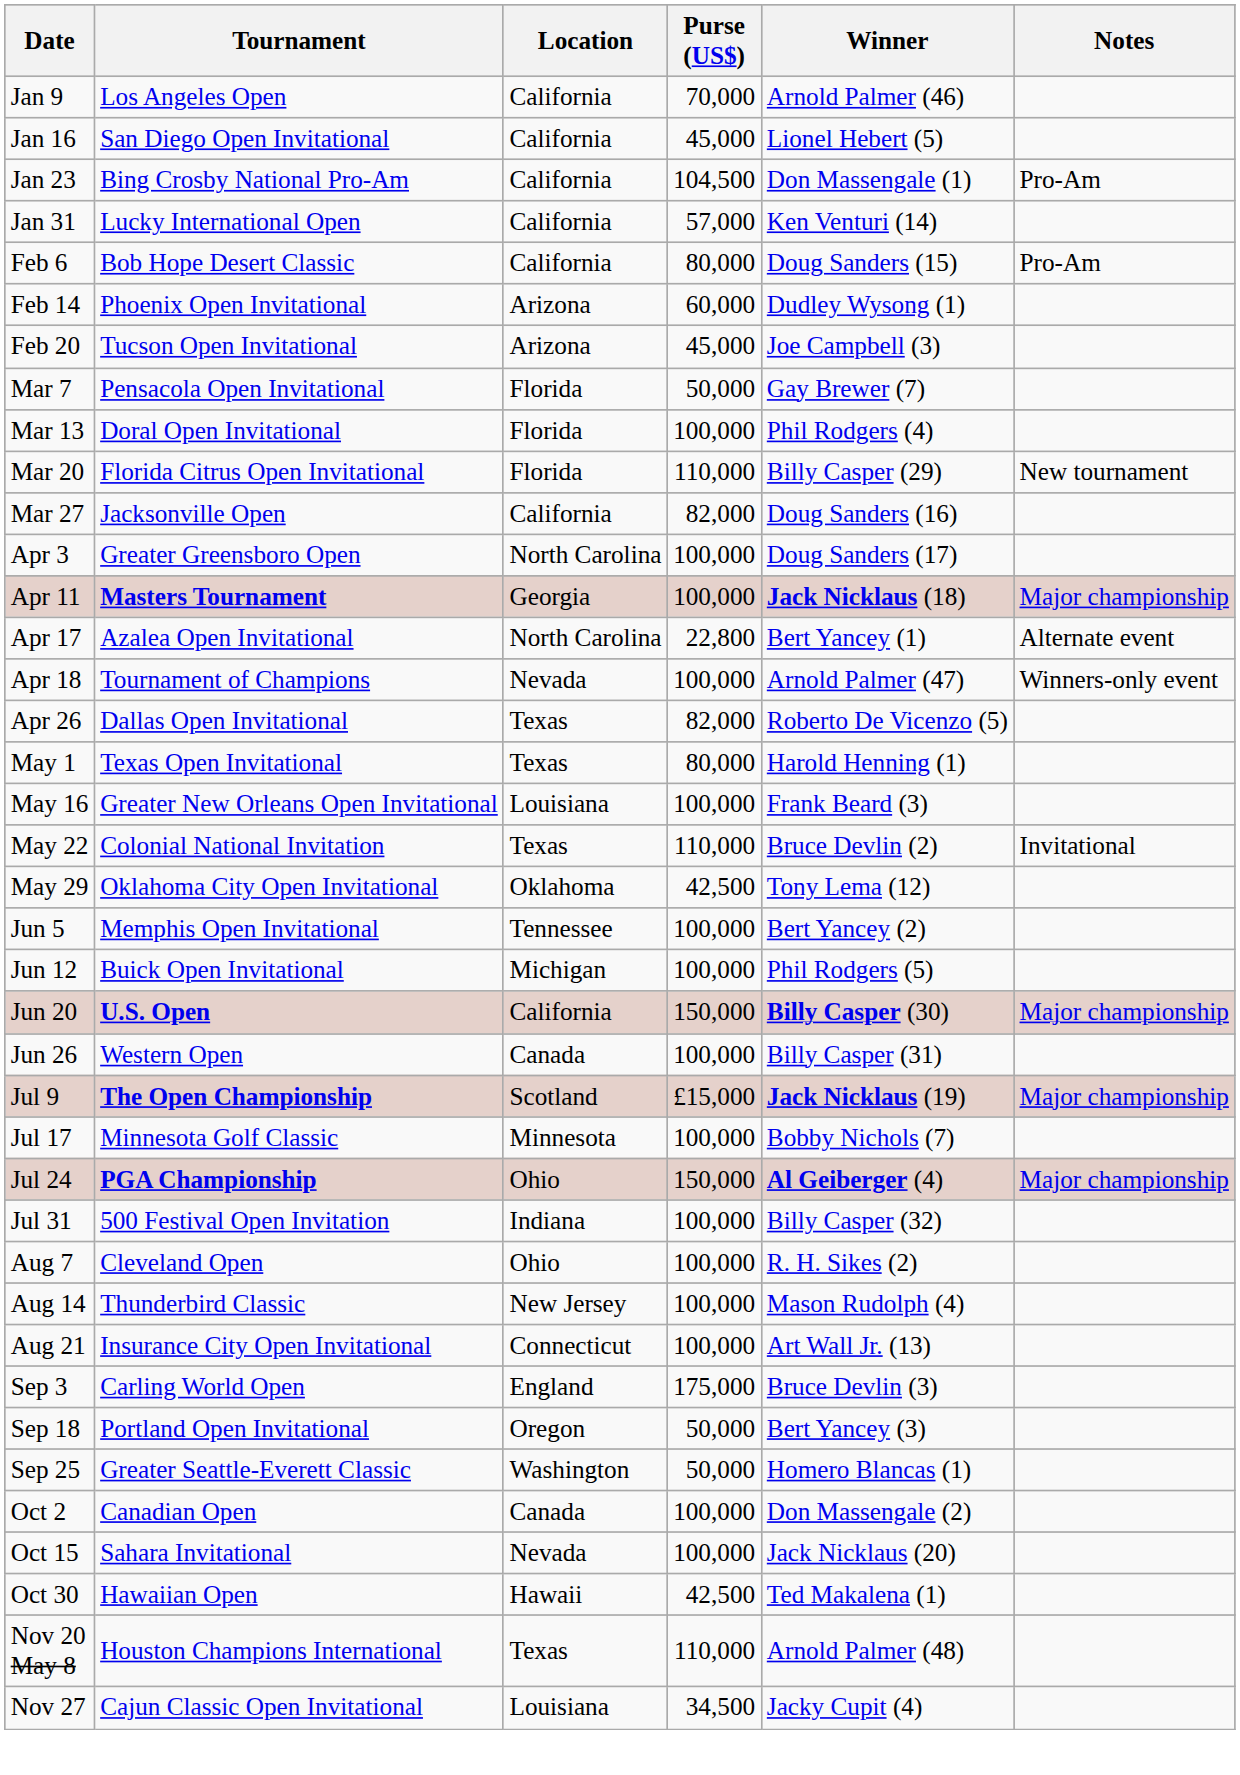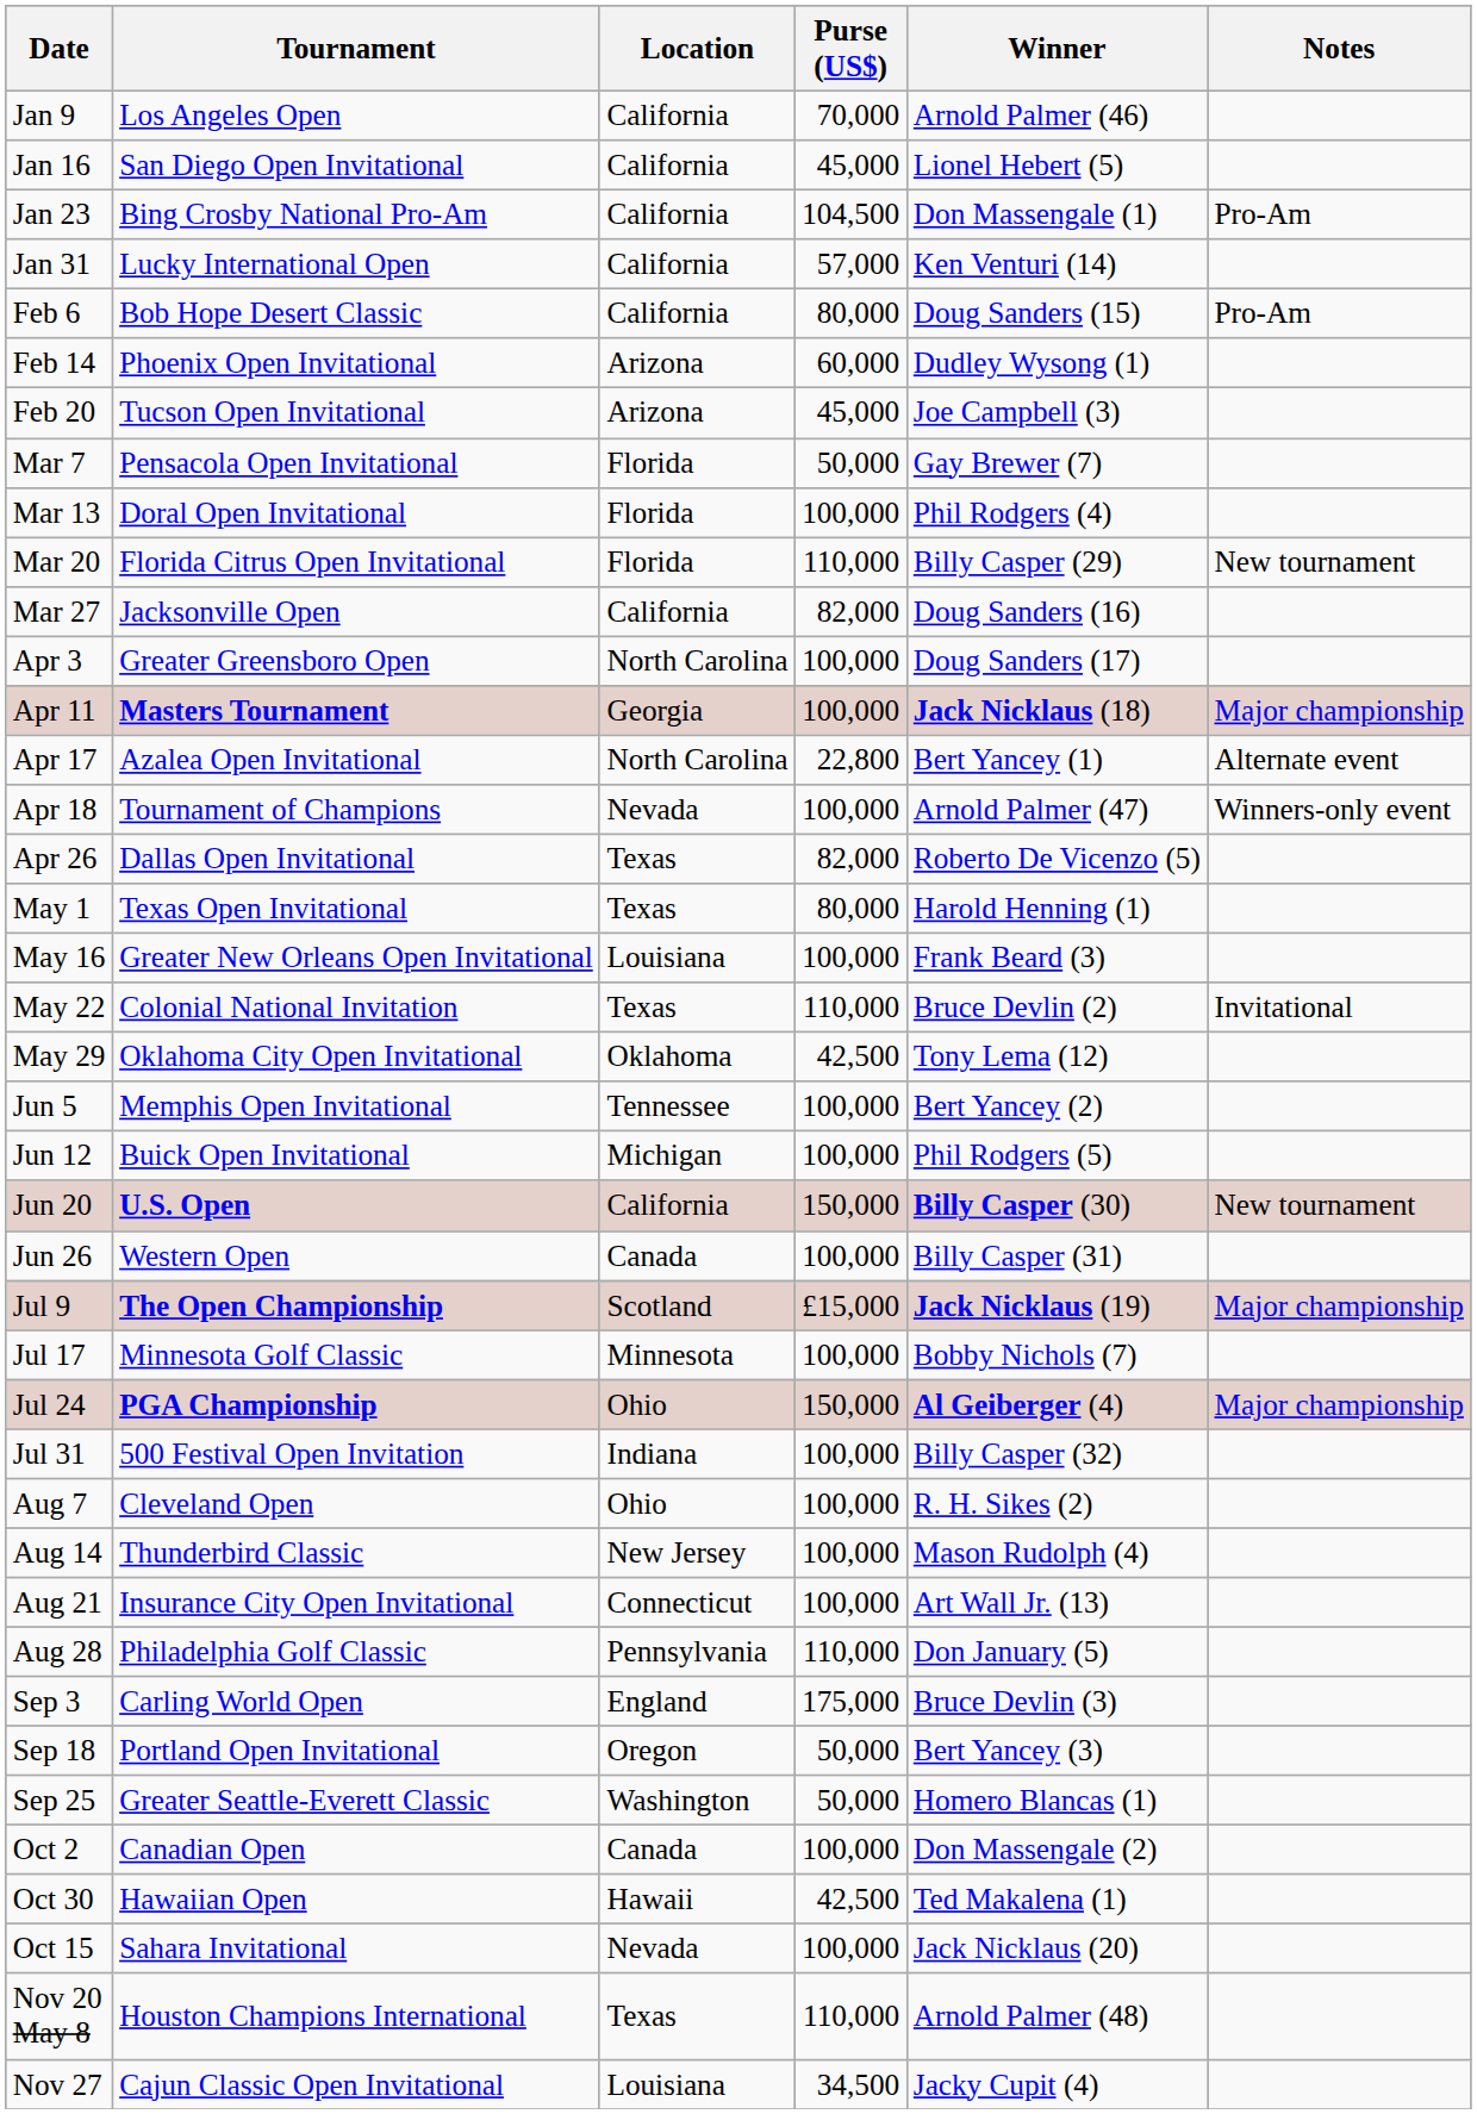Jun 20 | Notes: Major championship -> New tournament
+ row: Aug 28 | Philadelphia Golf Classic | Pennsylvania | 110,000 | Don January (5)
rows swapped: Oct 15 <-> Oct 30
